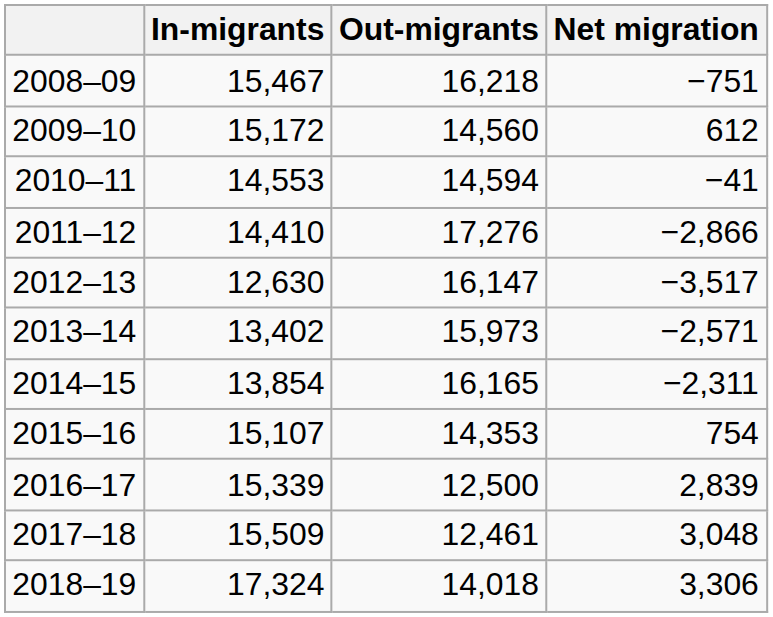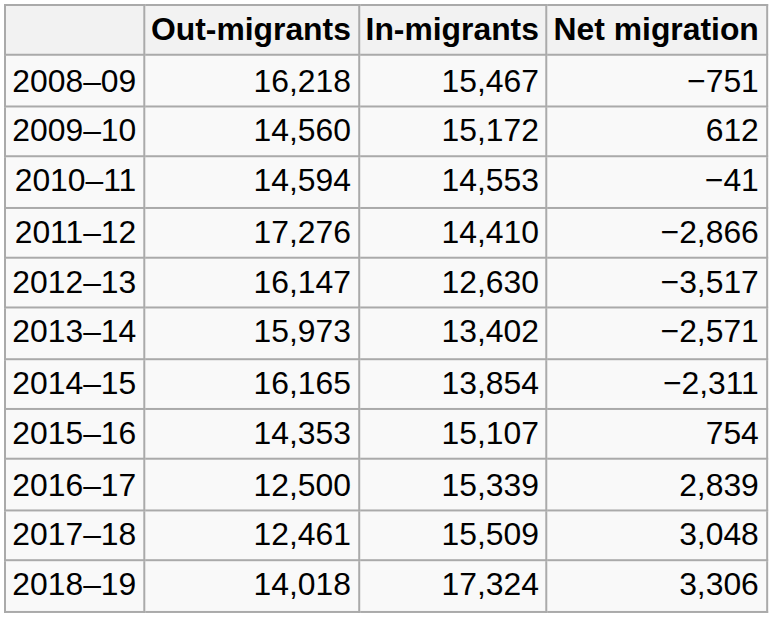columns swapped: In-migrants <-> Out-migrants
